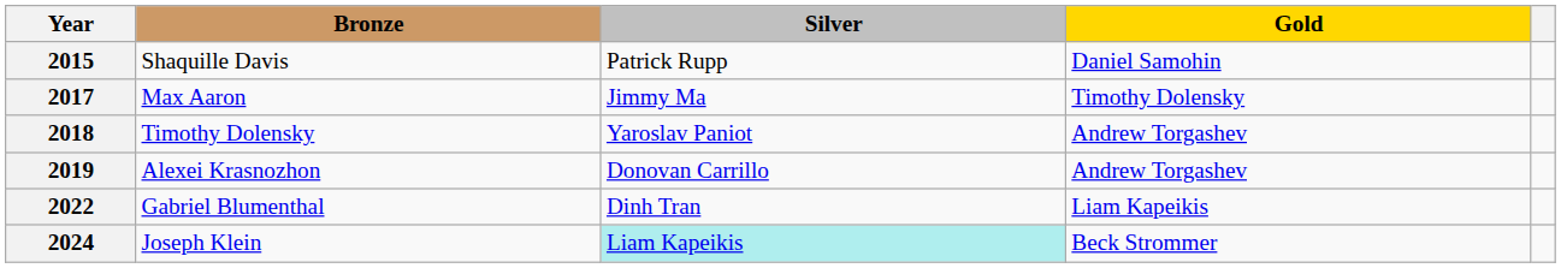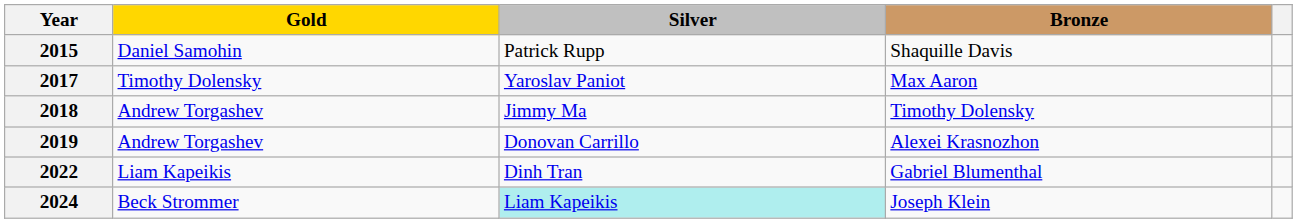columns swapped: Gold <-> Bronze
2017 | Silver: Jimmy Ma -> Yaroslav Paniot
2018 | Silver: Yaroslav Paniot -> Jimmy Ma
